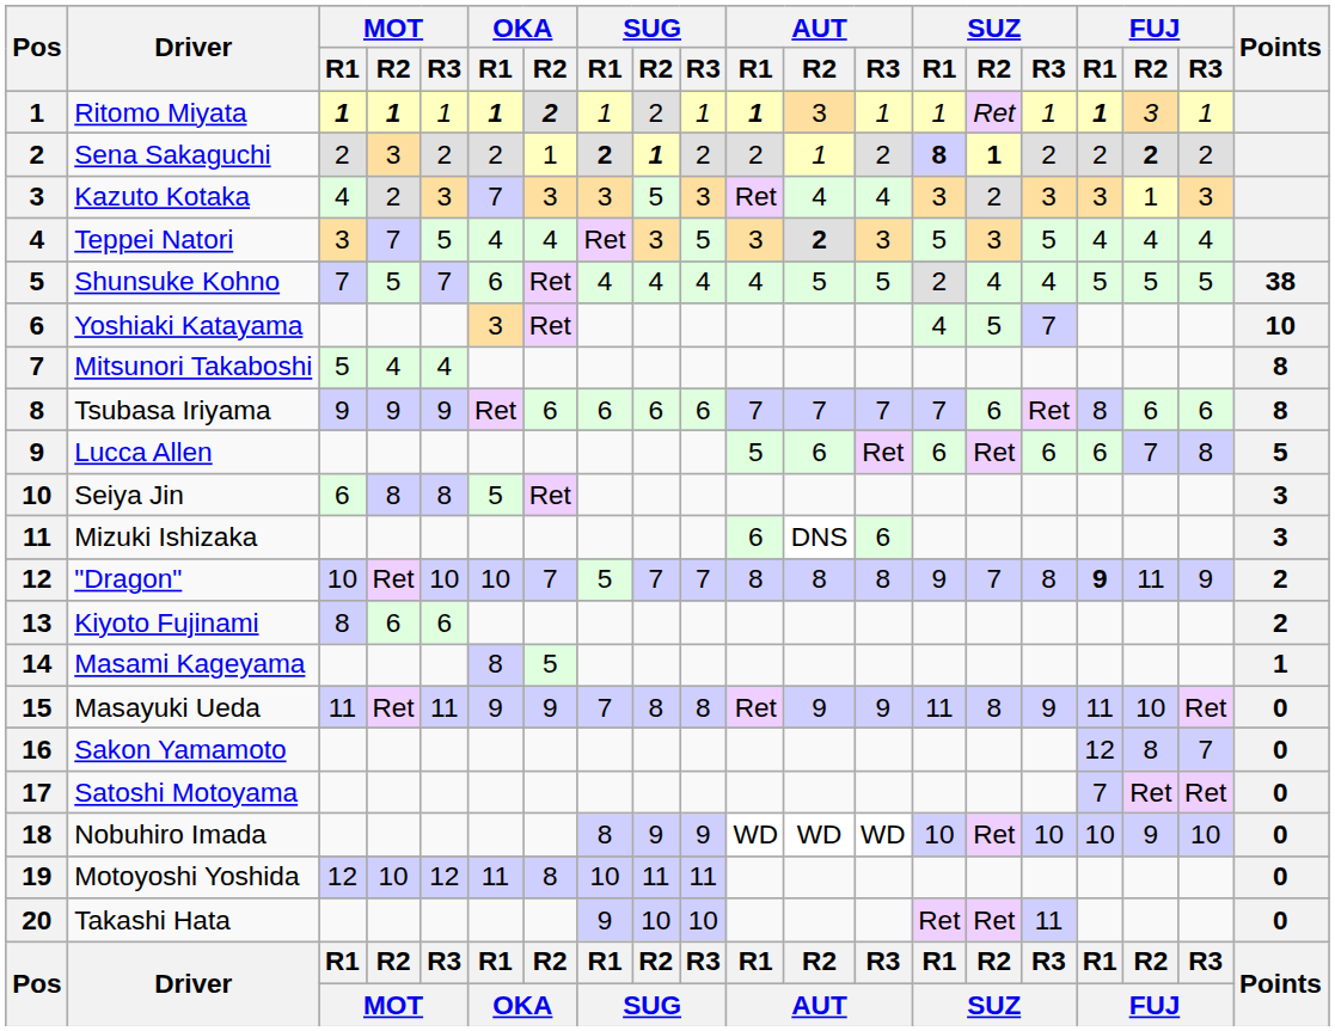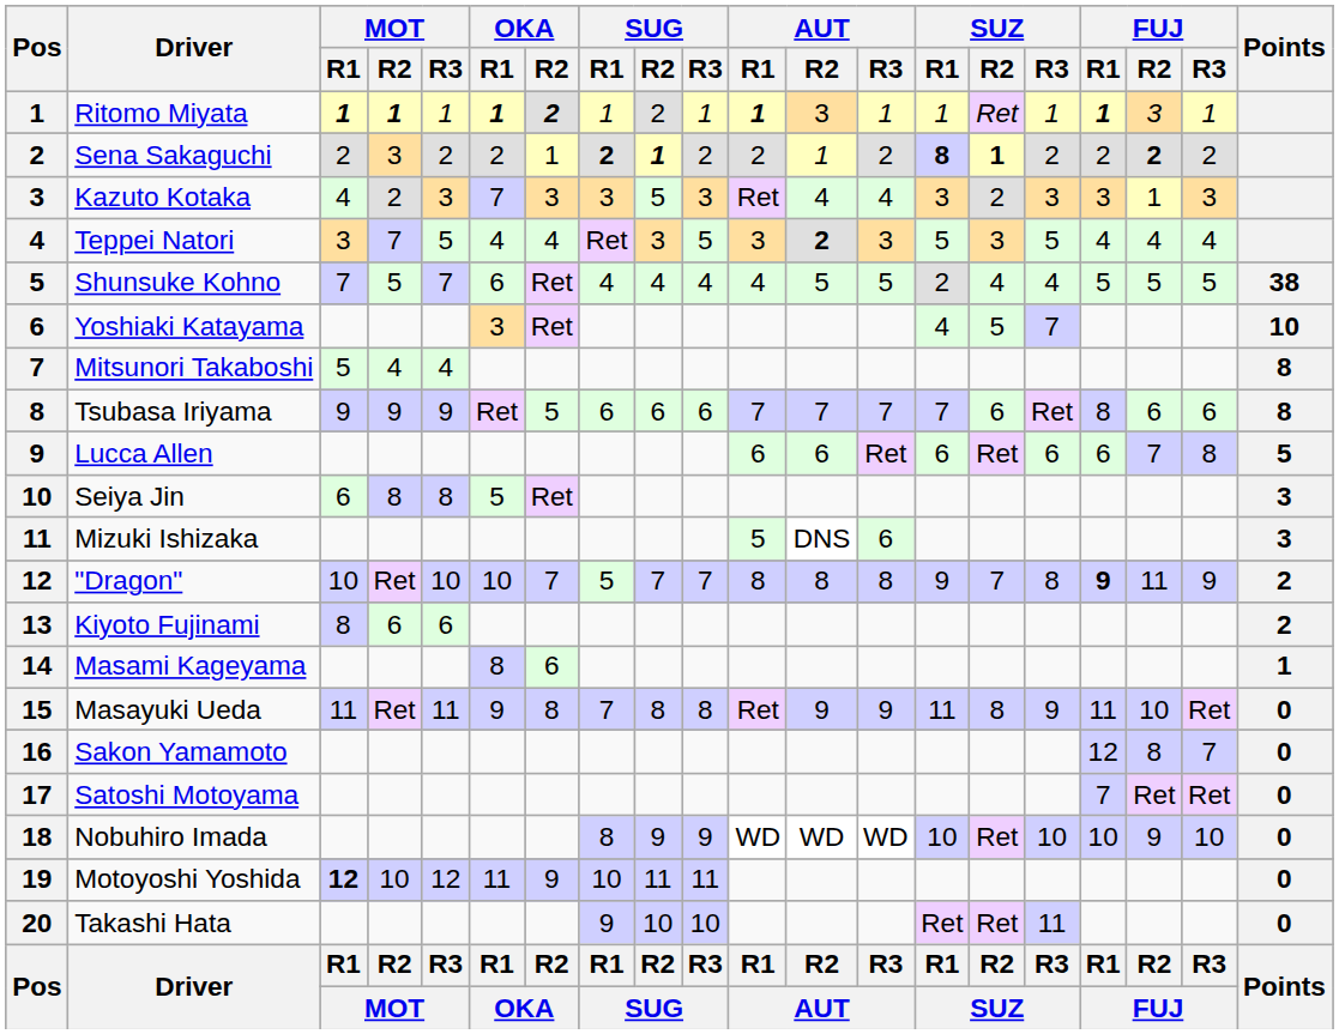Tsubasa Iriyama | OKA / R2: 6 -> 5
Lucca Allen | AUT / R1: 5 -> 6
Mizuki Ishizaka | AUT / R1: 6 -> 5
Masami Kageyama | OKA / R2: 5 -> 6
Masayuki Ueda | OKA / R2: 9 -> 8
Motoyoshi Yoshida | MOT / R1: normal -> bold
Motoyoshi Yoshida | OKA / R2: 8 -> 9
